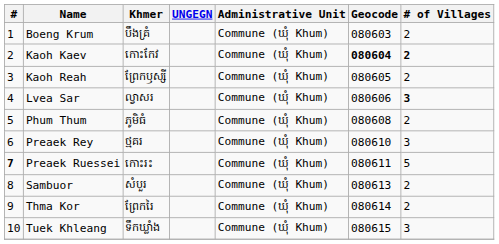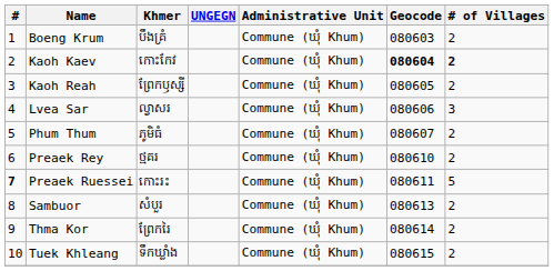Lvea Sar | # of Villages: bold -> normal
Phum Thum | Geocode: 080608 -> 080607
Preaek Rey | # of Villages: 3 -> 2
Tuek Khleang | # of Villages: 3 -> 2
